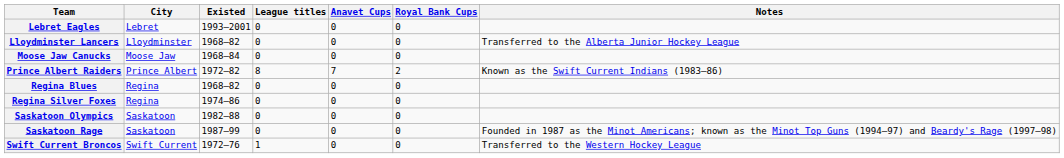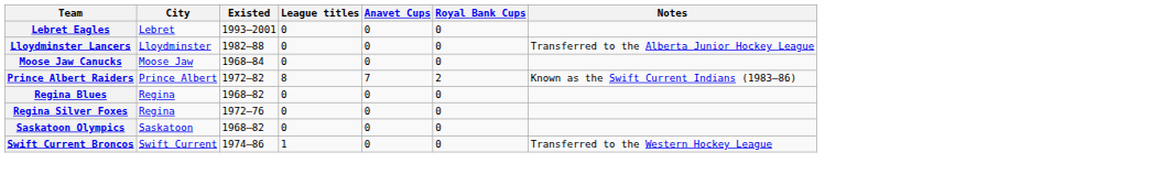Lloydminster Lancers | Existed: 1968–82 -> 1982–88
Regina Silver Foxes | Existed: 1974–86 -> 1972–76
Saskatoon Olympics | Existed: 1982–88 -> 1968–82
- row: Saskatoon Rage | Saskatoon | 1987–99 | 0 | 0 | 0 | Founded in 1987 as the Minot Americans; known as the Minot Top Guns (1994–97) and Beardy's Rage (1997–98)
Swift Current Broncos | Existed: 1972–76 -> 1974–86
